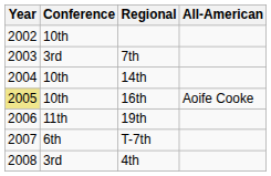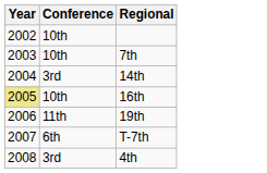- column: All-American | Aoife Cooke
7th | Conference: 3rd -> 10th
14th | Conference: 10th -> 3rd
